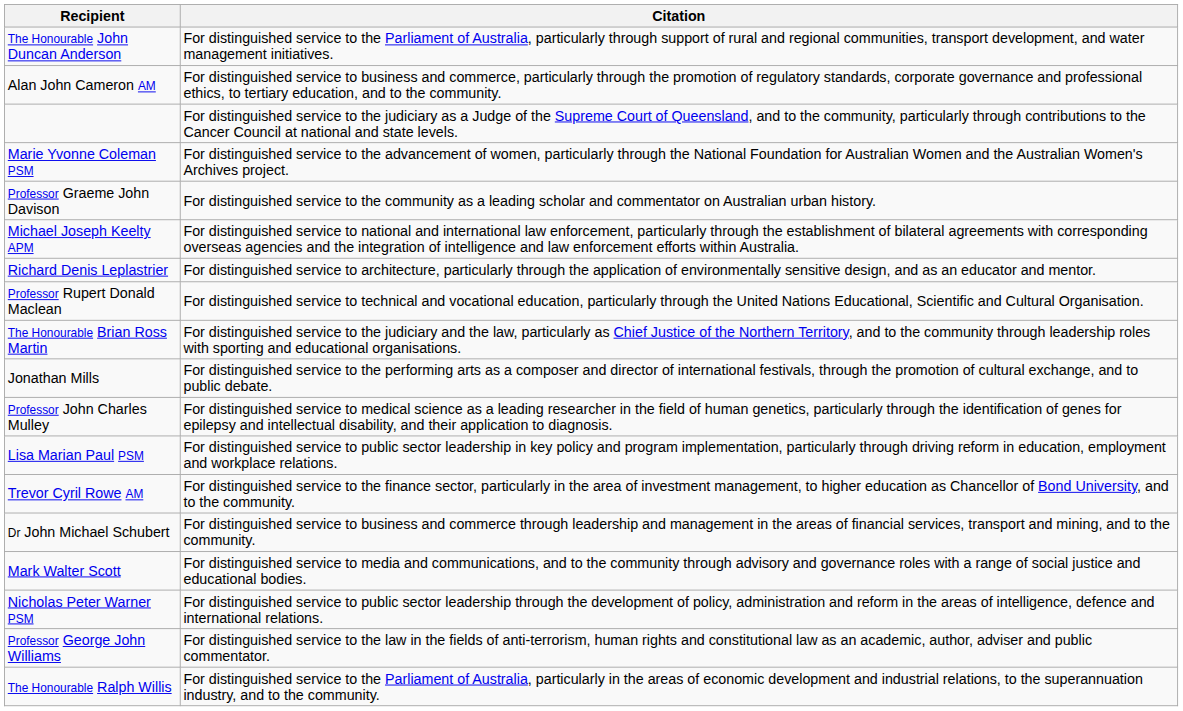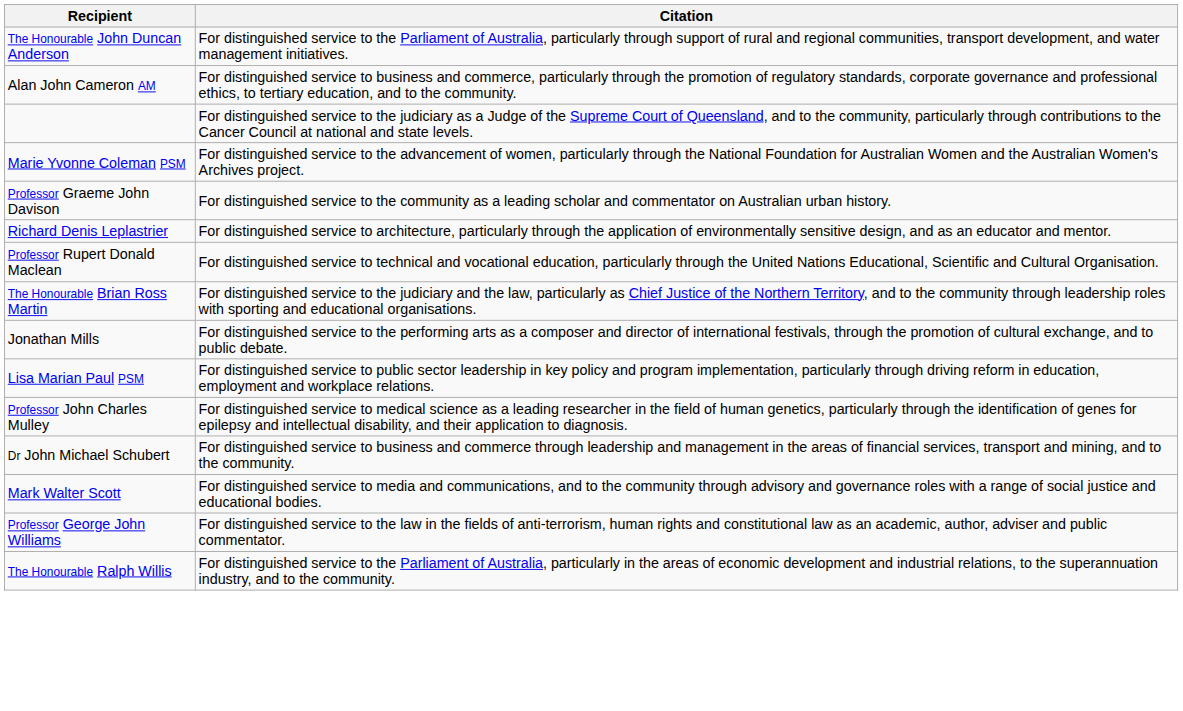- row: Michael Joseph Keelty APM | For distinguished service to national and international law enforcement, particularly through the establishment of bilateral agreements with corresponding overseas agencies and the integration of intelligence and law enforcement efforts within Australia.
rows swapped: Professor John Charles Mulley <-> Lisa Marian Paul PSM
- row: Trevor Cyril Rowe AM | For distinguished service to the finance sector, particularly in the area of investment management, to higher education as Chancellor of Bond University, and to the community.
- row: Nicholas Peter Warner PSM | For distinguished service to public sector leadership through the development of policy, administration and reform in the areas of intelligence, defence and international relations.
